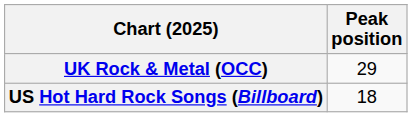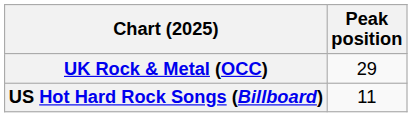US Hot Hard Rock Songs (Billboard) | Peak position: 18 -> 11
